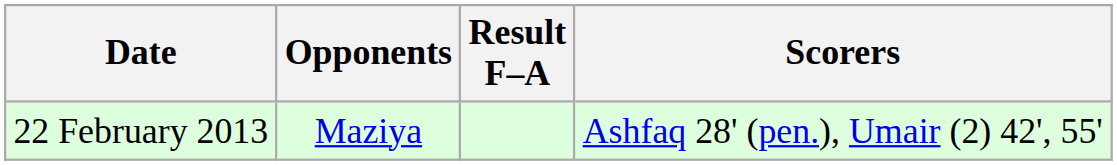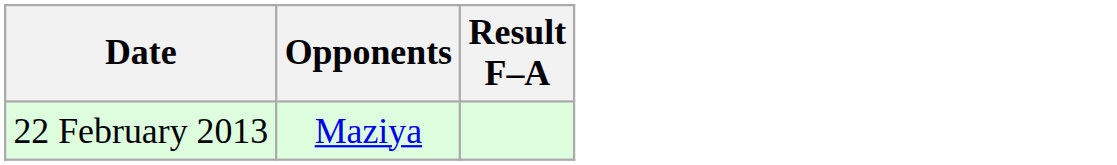- column: Scorers | Ashfaq 28' (pen.), Umair (2) 42', 55'
